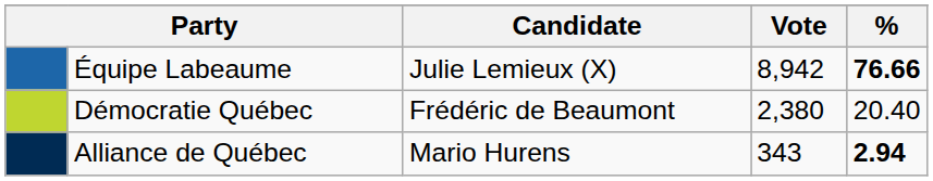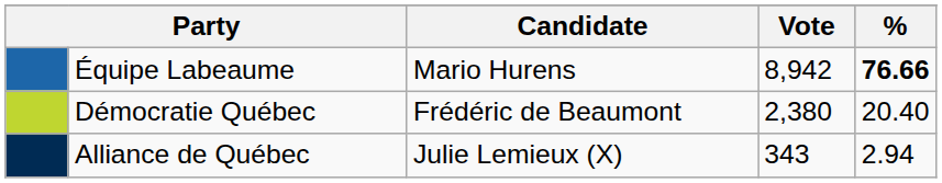Équipe Labeaume | Candidate: Julie Lemieux (X) -> Mario Hurens
Alliance de Québec | Candidate: Mario Hurens -> Julie Lemieux (X)
Alliance de Québec | %: bold -> normal
